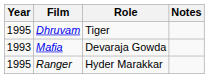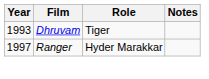Dhruvam | Year: 1995 -> 1993
- row: 1993 | Mafia | Devaraja Gowda
Ranger | Year: 1995 -> 1997
